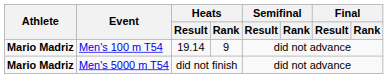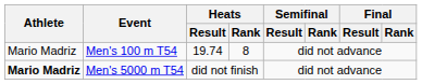Men's 100 m T54 | Athlete: bold -> normal
Men's 100 m T54 | Heats / Result: 19.14 -> 19.74
Men's 100 m T54 | Heats / Rank: 9 -> 8
